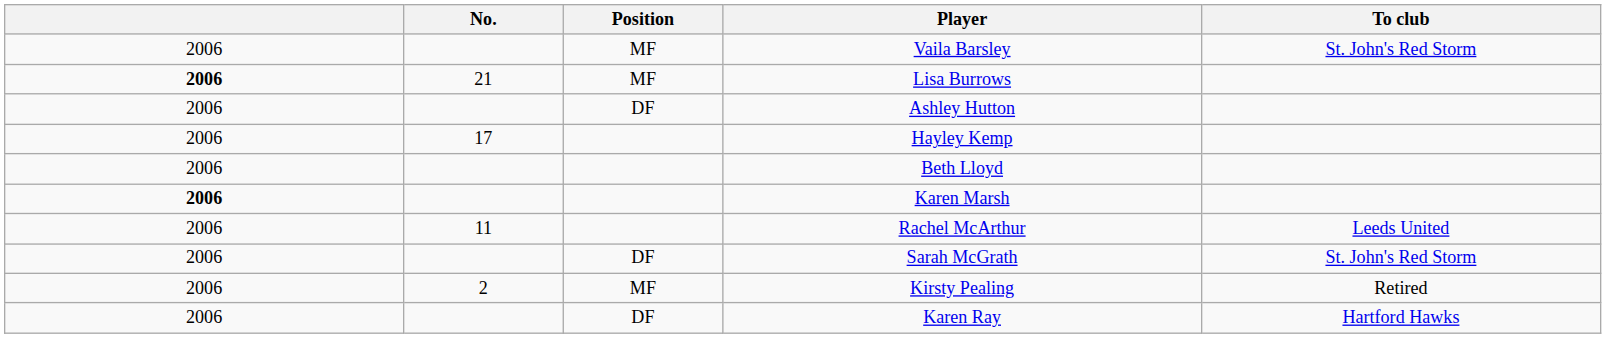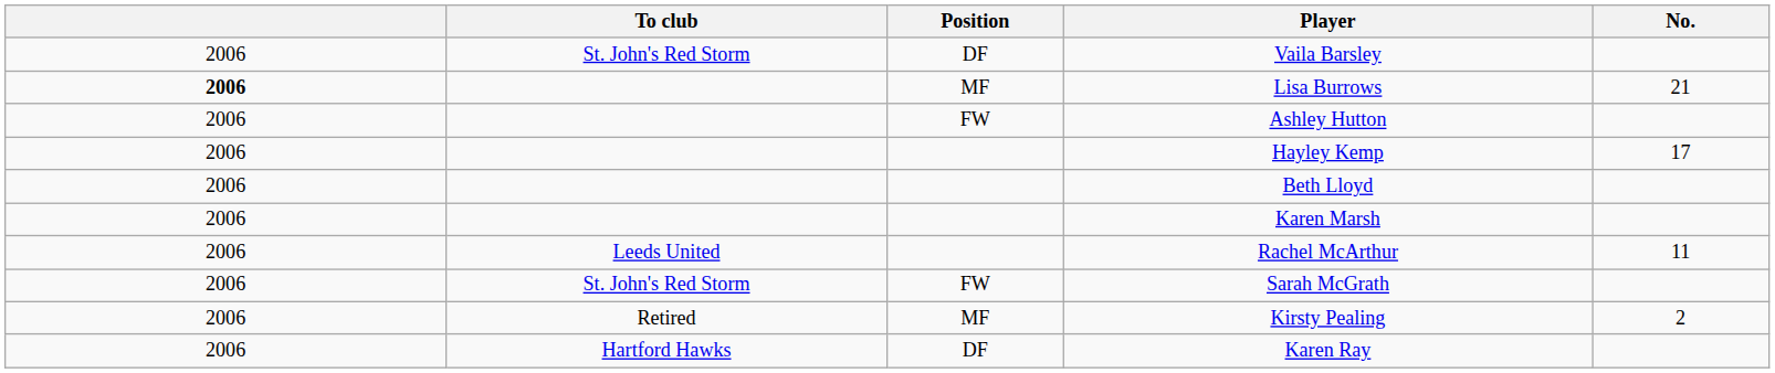columns swapped: No. <-> To club
Vaila Barsley | Position: MF -> DF
Ashley Hutton | Position: DF -> FW
Karen Marsh | column 1: bold -> normal
Sarah McGrath | Position: DF -> FW
